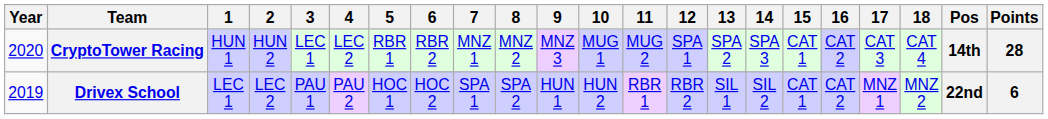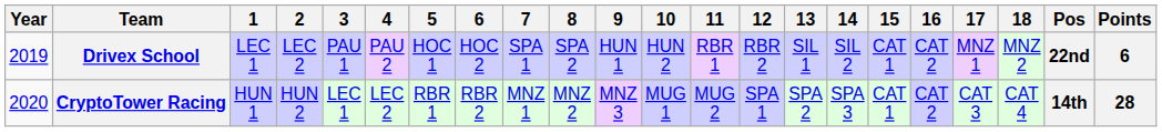rows swapped: Drivex School <-> CryptoTower Racing
